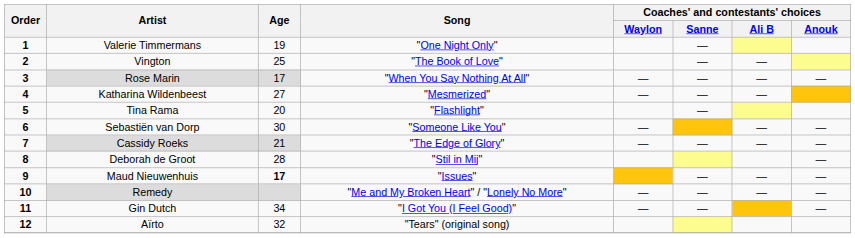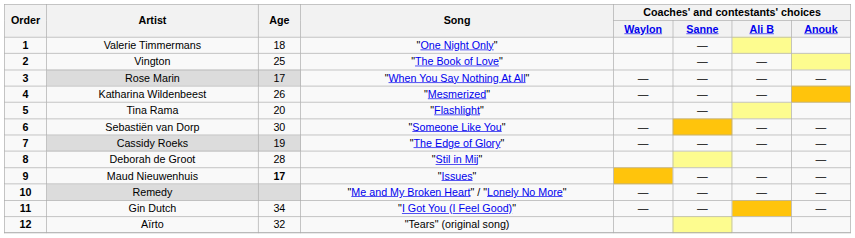Valerie Timmermans | Age: 19 -> 18
Katharina Wildenbeest | Age: 27 -> 26
Cassidy Roeks | Age: 21 -> 19
